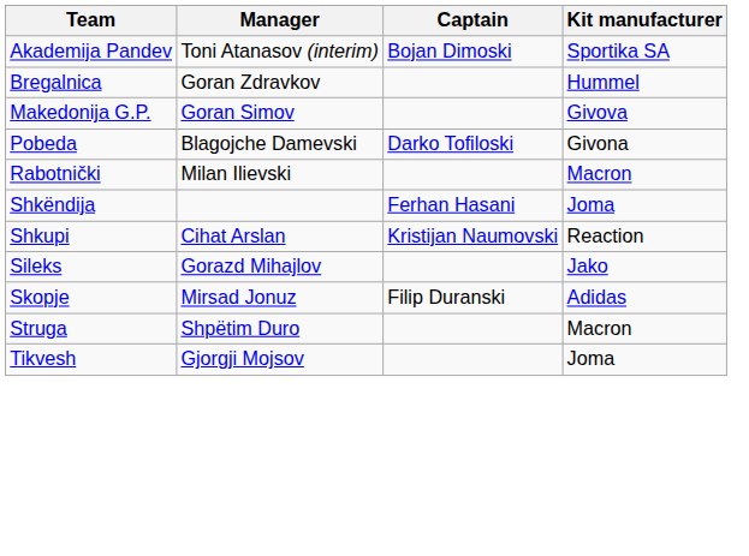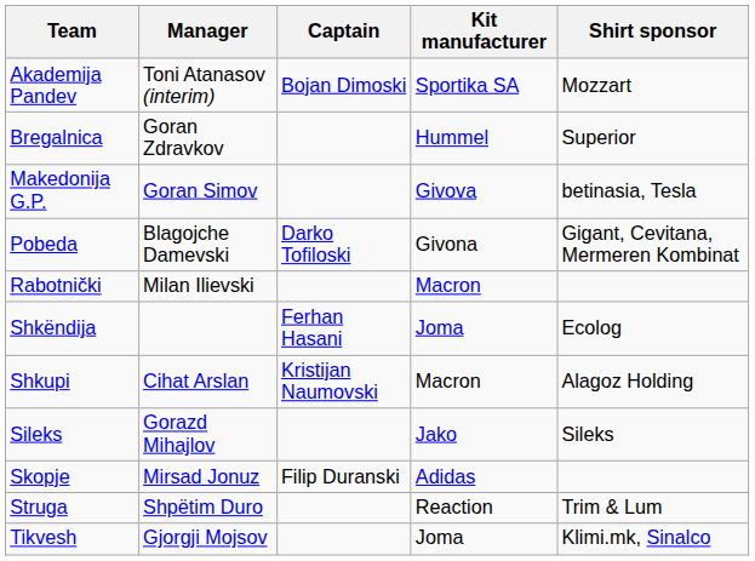+ column: Shirt sponsor | Mozzart | Superior | betinasia, Tesla | Gigant, Cevitana, Mermeren Kombinat | Ecolog | Alagoz Holding | Sileks | Trim & Lum | Klimi.mk, Sinalco
Shkupi | Kit manufacturer: Reaction -> Macron
Struga | Kit manufacturer: Macron -> Reaction
